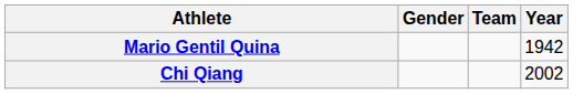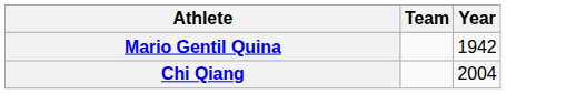- column: Gender
Chi Qiang | Year: 2002 -> 2004
